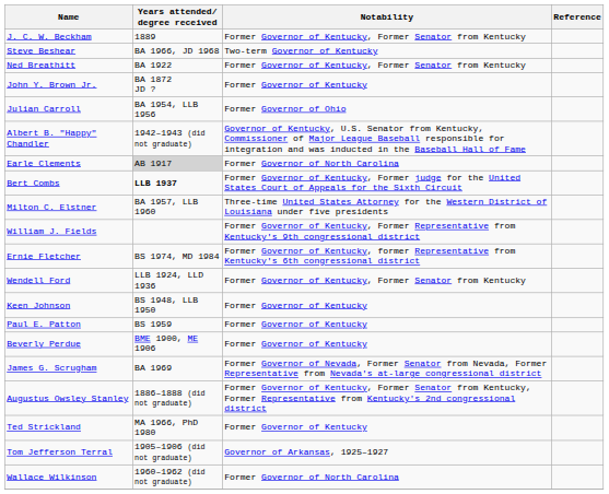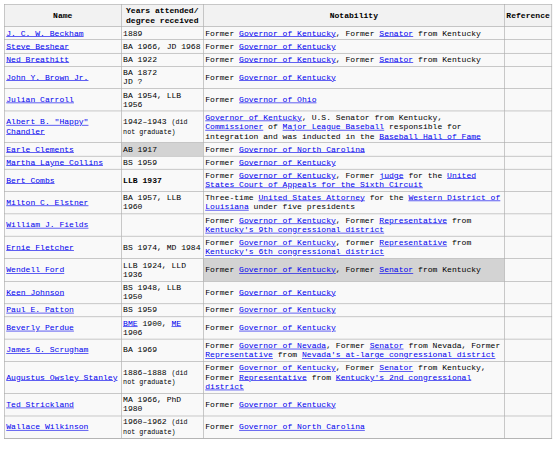Steve Beshear | Notability: Two-term Governor of Kentucky -> Former Governor of Kentucky
+ row: Martha Layne Collins | BS 1959 | Former Governor of Kentucky
Wendell Ford | Notability: no background -> lightgrey background
- row: Tom Jefferson Terral | 1905–1906 (did not graduate) | Governor of Arkansas, 1925–1927
